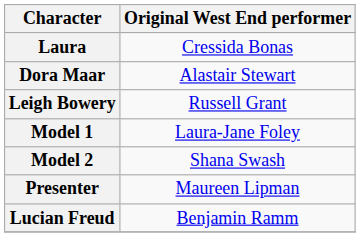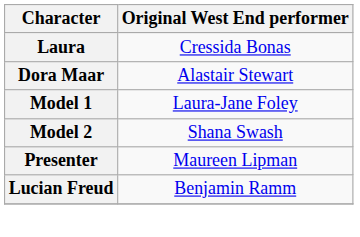- row: Leigh Bowery | Russell Grant
